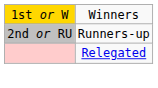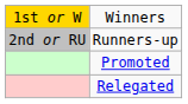+ row: Promoted
